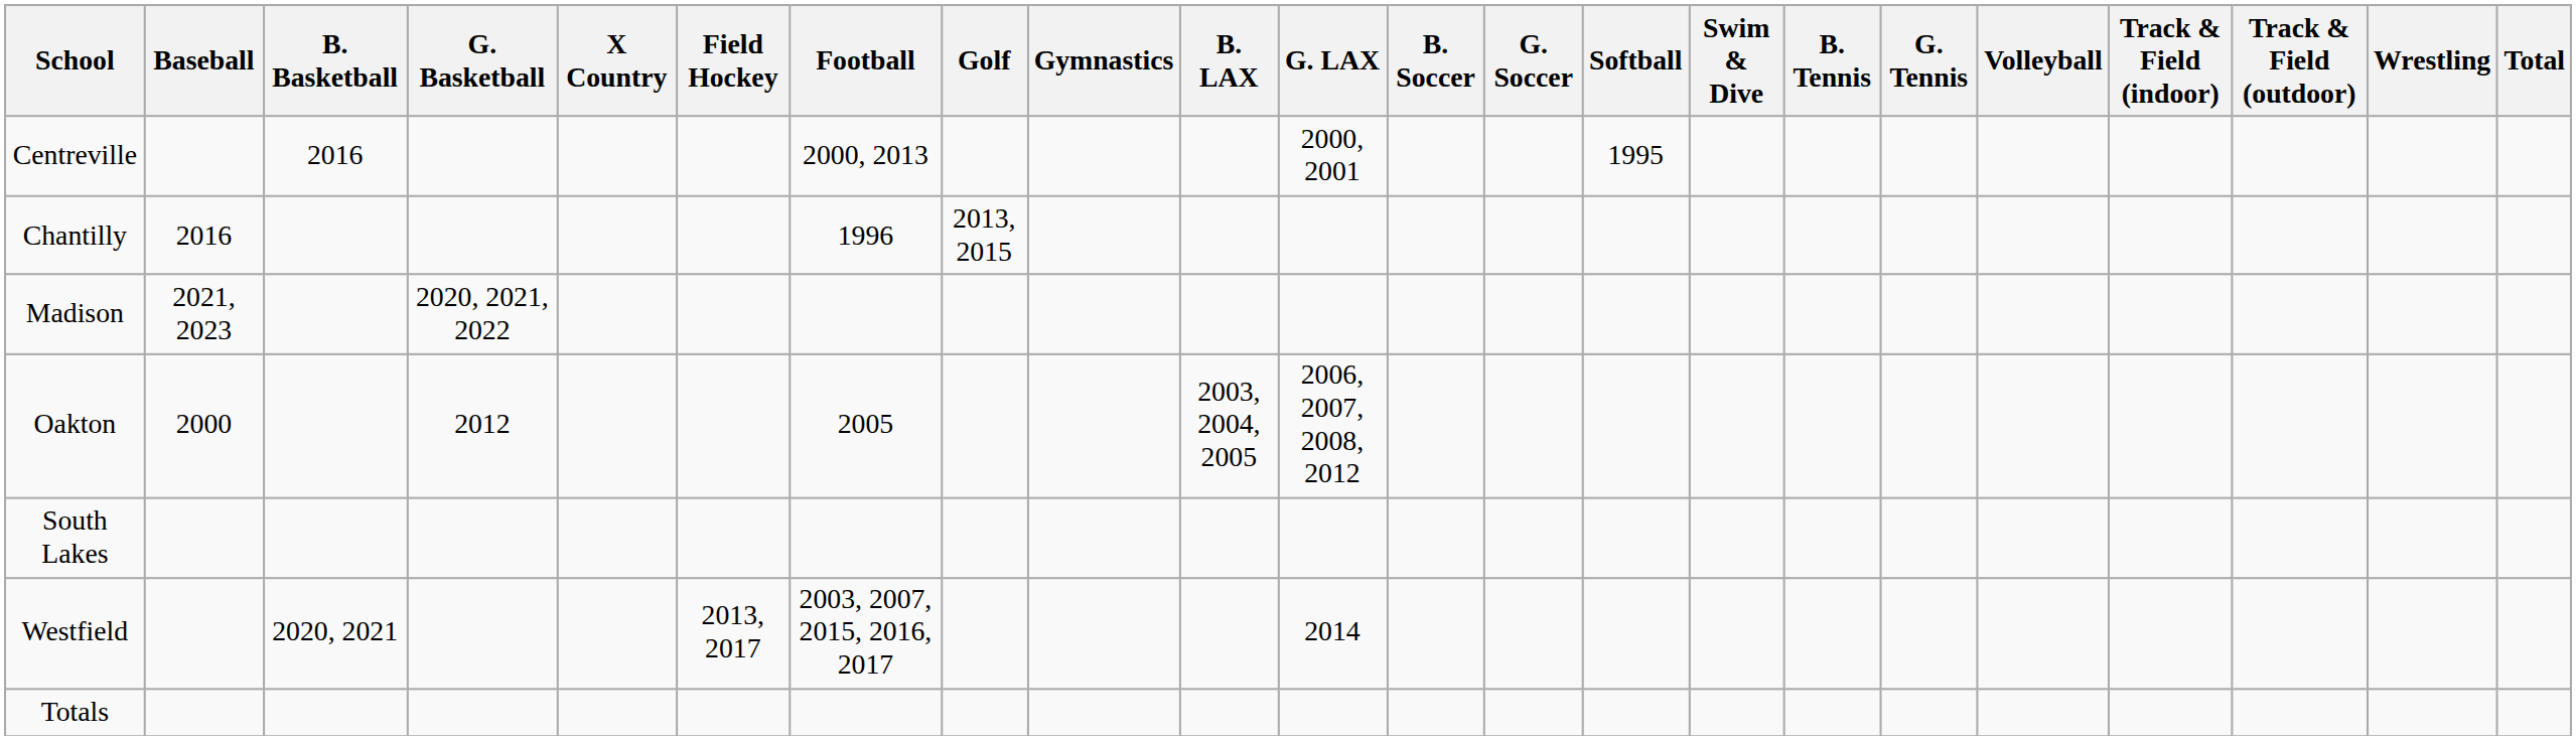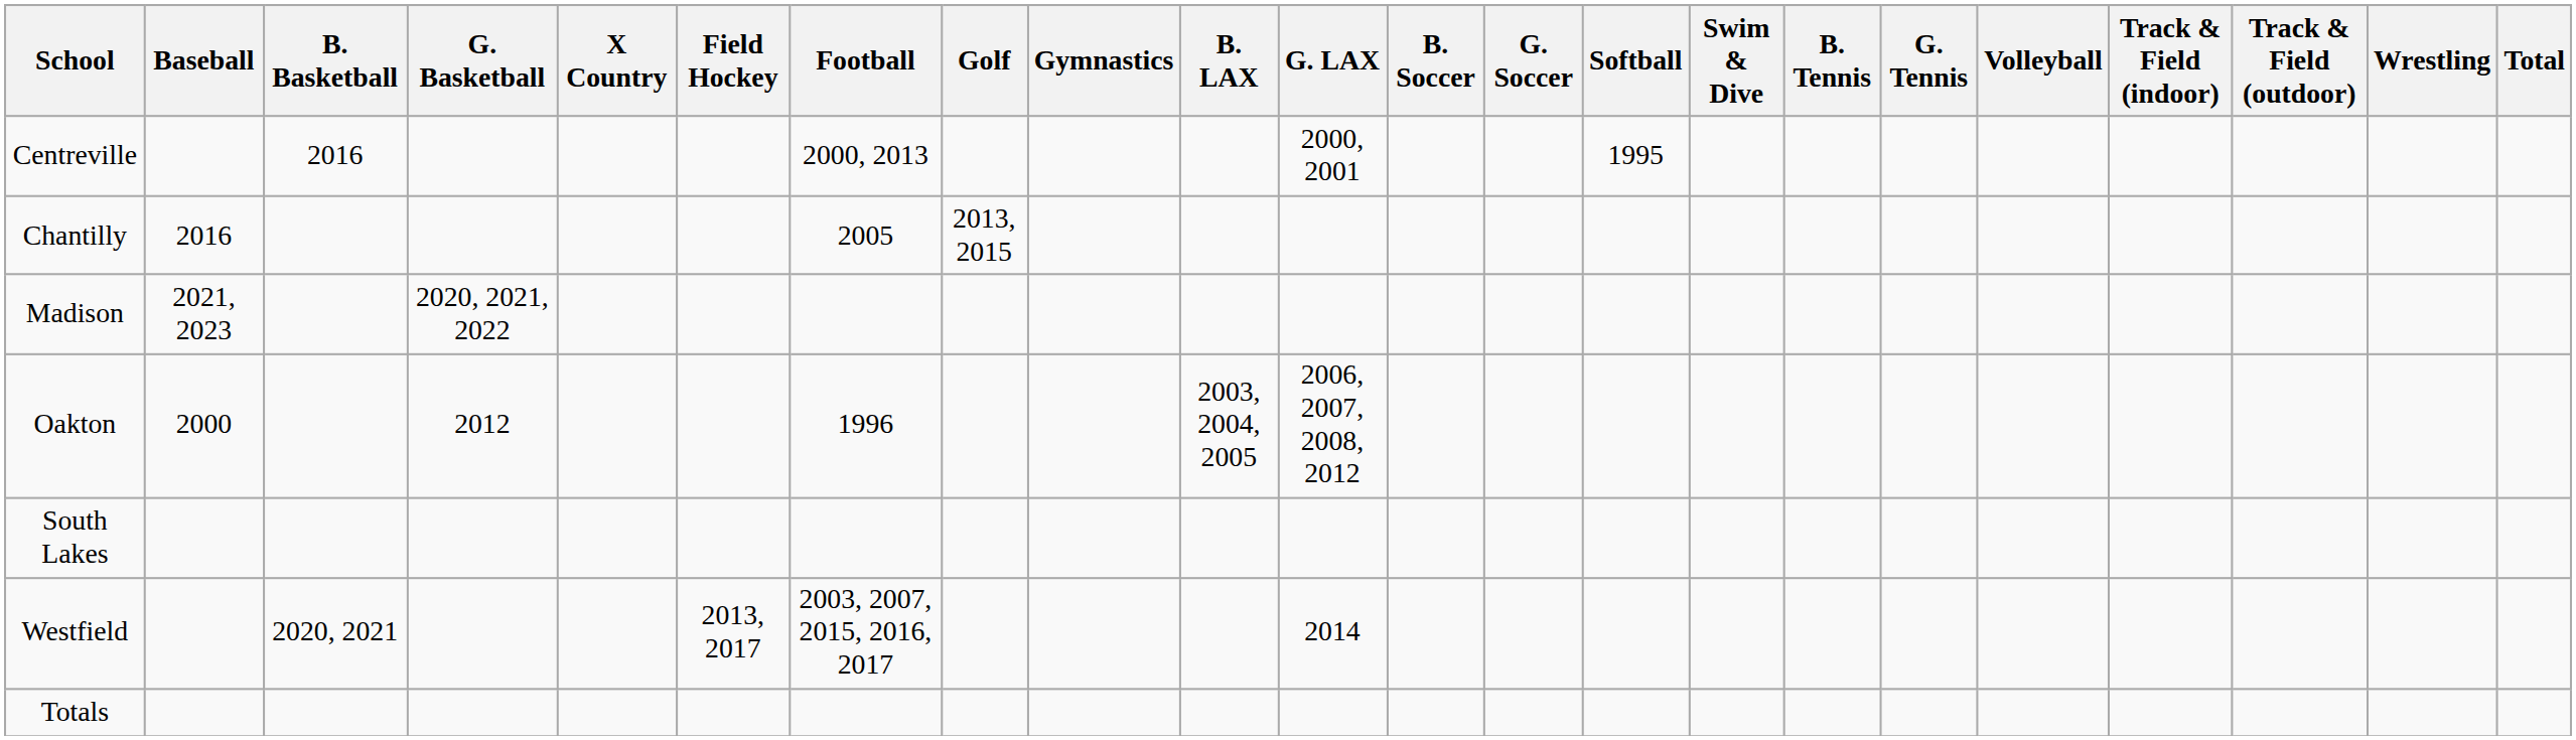Chantilly | Football: 1996 -> 2005
Oakton | Football: 2005 -> 1996
